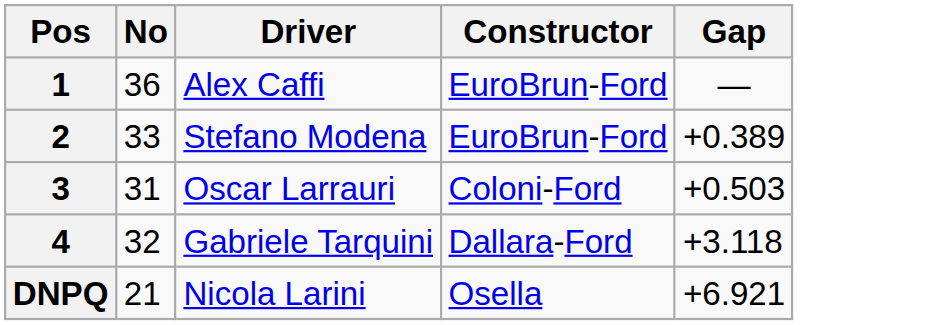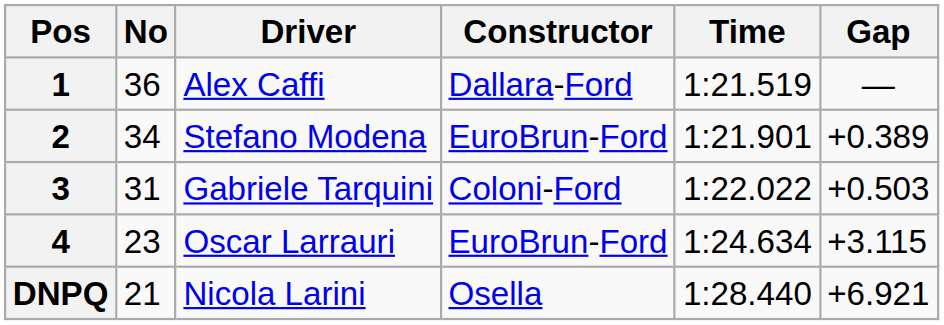+ column: Time | 1:21.519 | 1:21.901 | 1:22.022 | 1:24.634 | 1:28.440
1 | Constructor: EuroBrun-Ford -> Dallara-Ford
2 | No: 33 -> 34
3 | Driver: Oscar Larrauri -> Gabriele Tarquini
4 | No: 32 -> 23
4 | Driver: Gabriele Tarquini -> Oscar Larrauri
4 | Constructor: Dallara-Ford -> EuroBrun-Ford
4 | Gap: +3.118 -> +3.115
